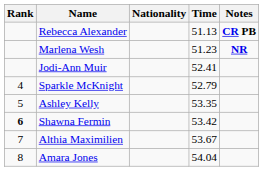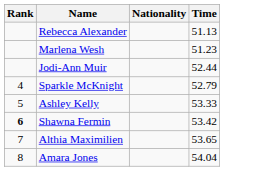- column: Notes | CR PB | NR
Jodi-Ann Muir | Time: 52.41 -> 52.44
Ashley Kelly | Time: 53.35 -> 53.33
Althia Maximilien | Time: 53.67 -> 53.65
